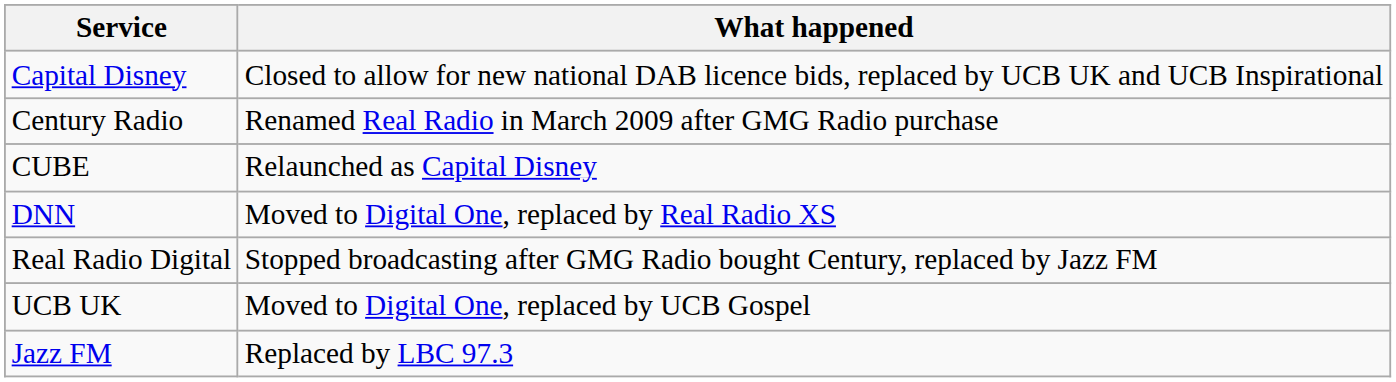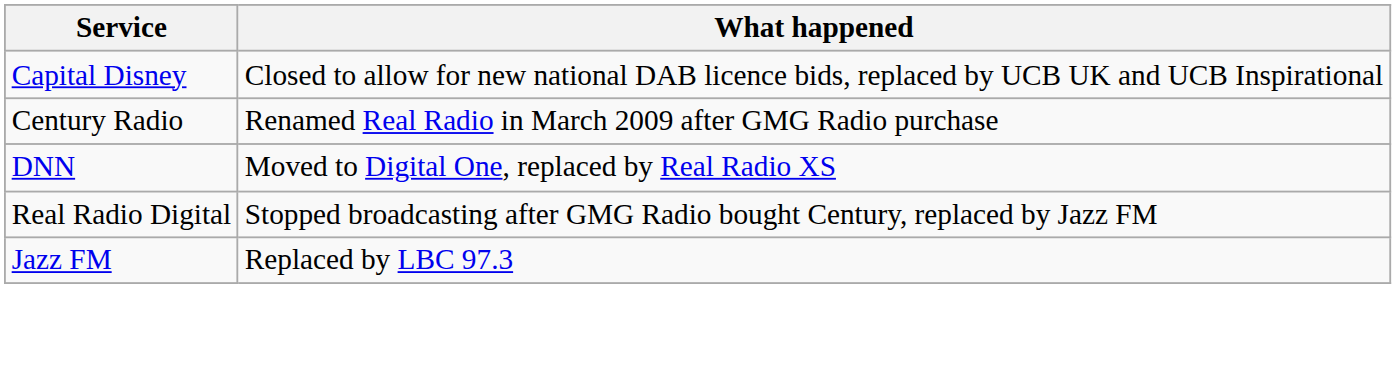- row: CUBE | Relaunched as Capital Disney
- row: UCB UK | Moved to Digital One, replaced by UCB Gospel
